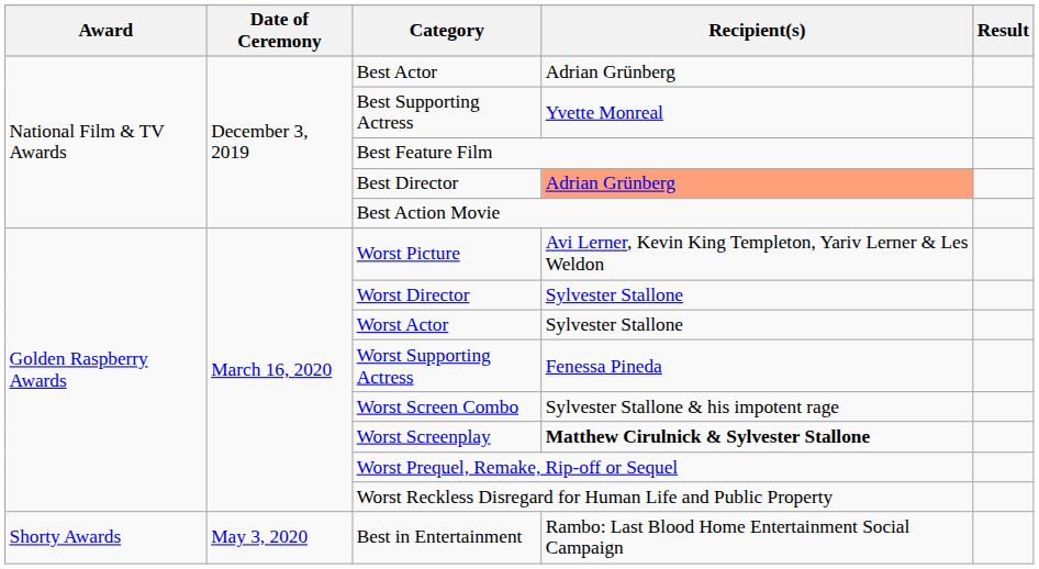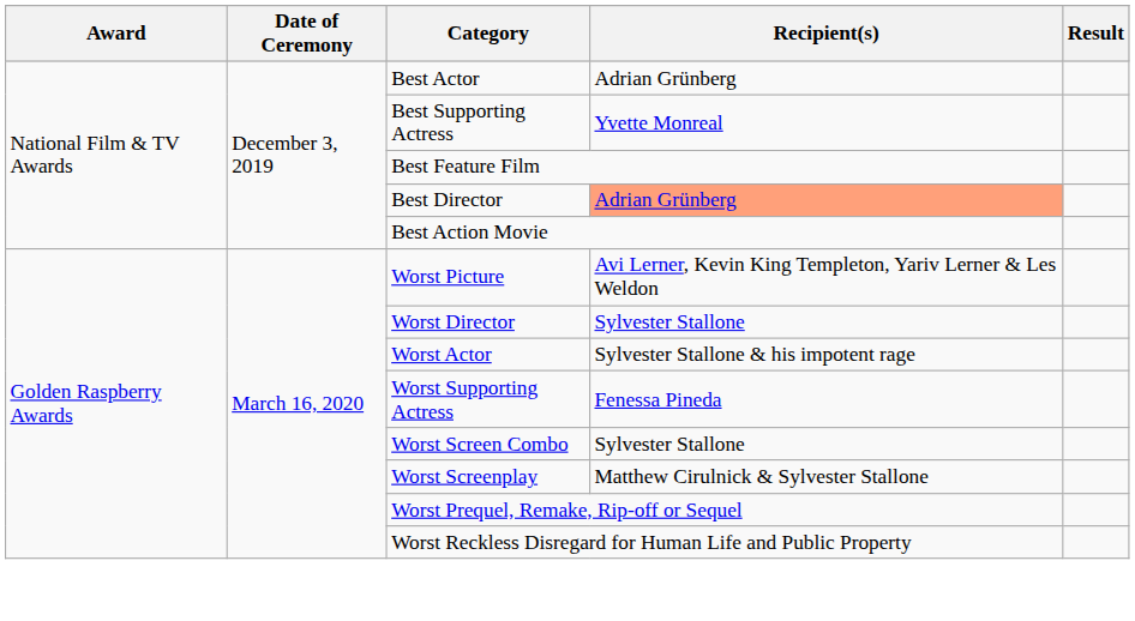Worst Actor | Recipient(s): Sylvester Stallone -> Sylvester Stallone & his impotent rage
Worst Screen Combo | Recipient(s): Sylvester Stallone & his impotent rage -> Sylvester Stallone
Worst Screenplay | Recipient(s): bold -> normal
- row: Shorty Awards | May 3, 2020 | Best in Entertainment | Rambo: Last Blood Home Entertainment Social Campaign
